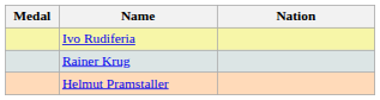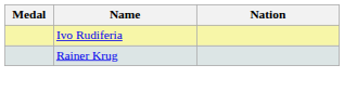- row: Helmut Pramstaller
